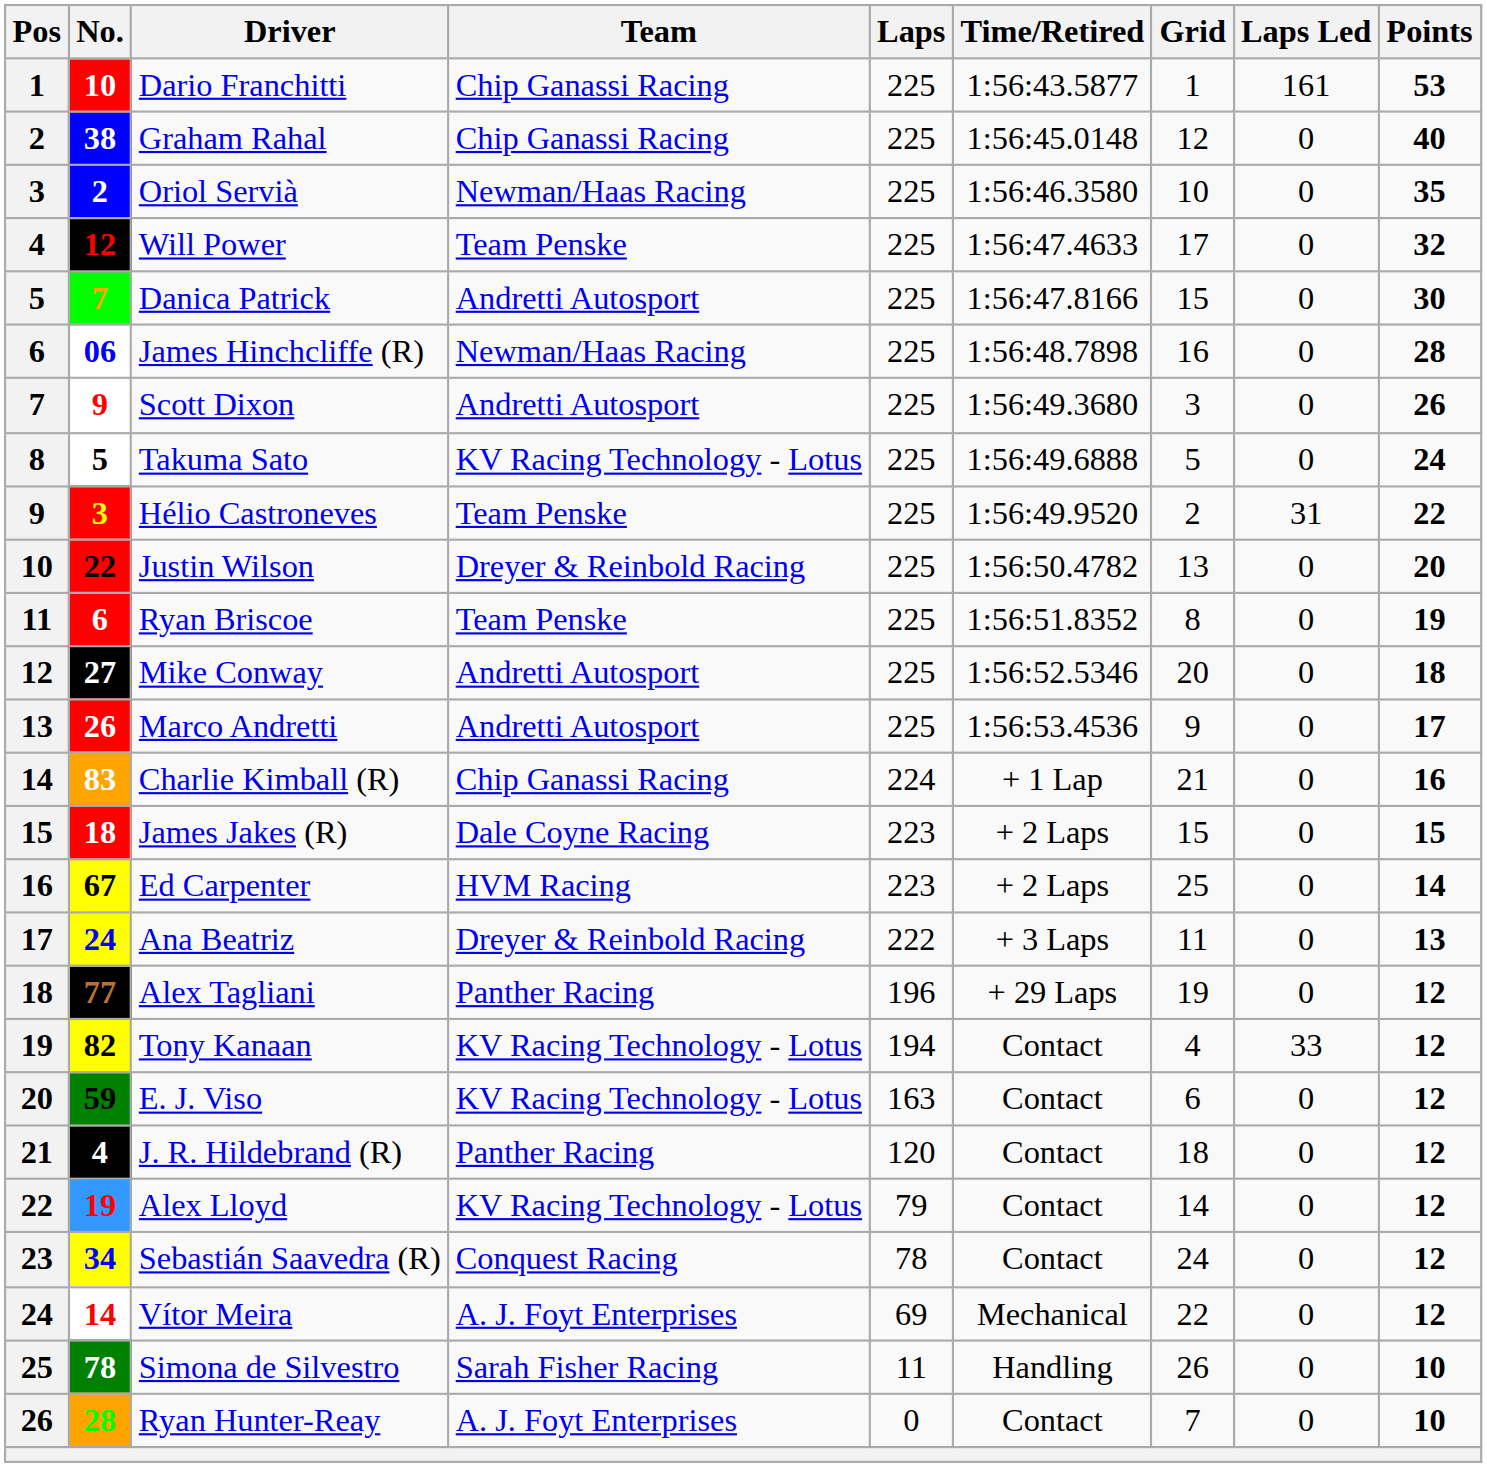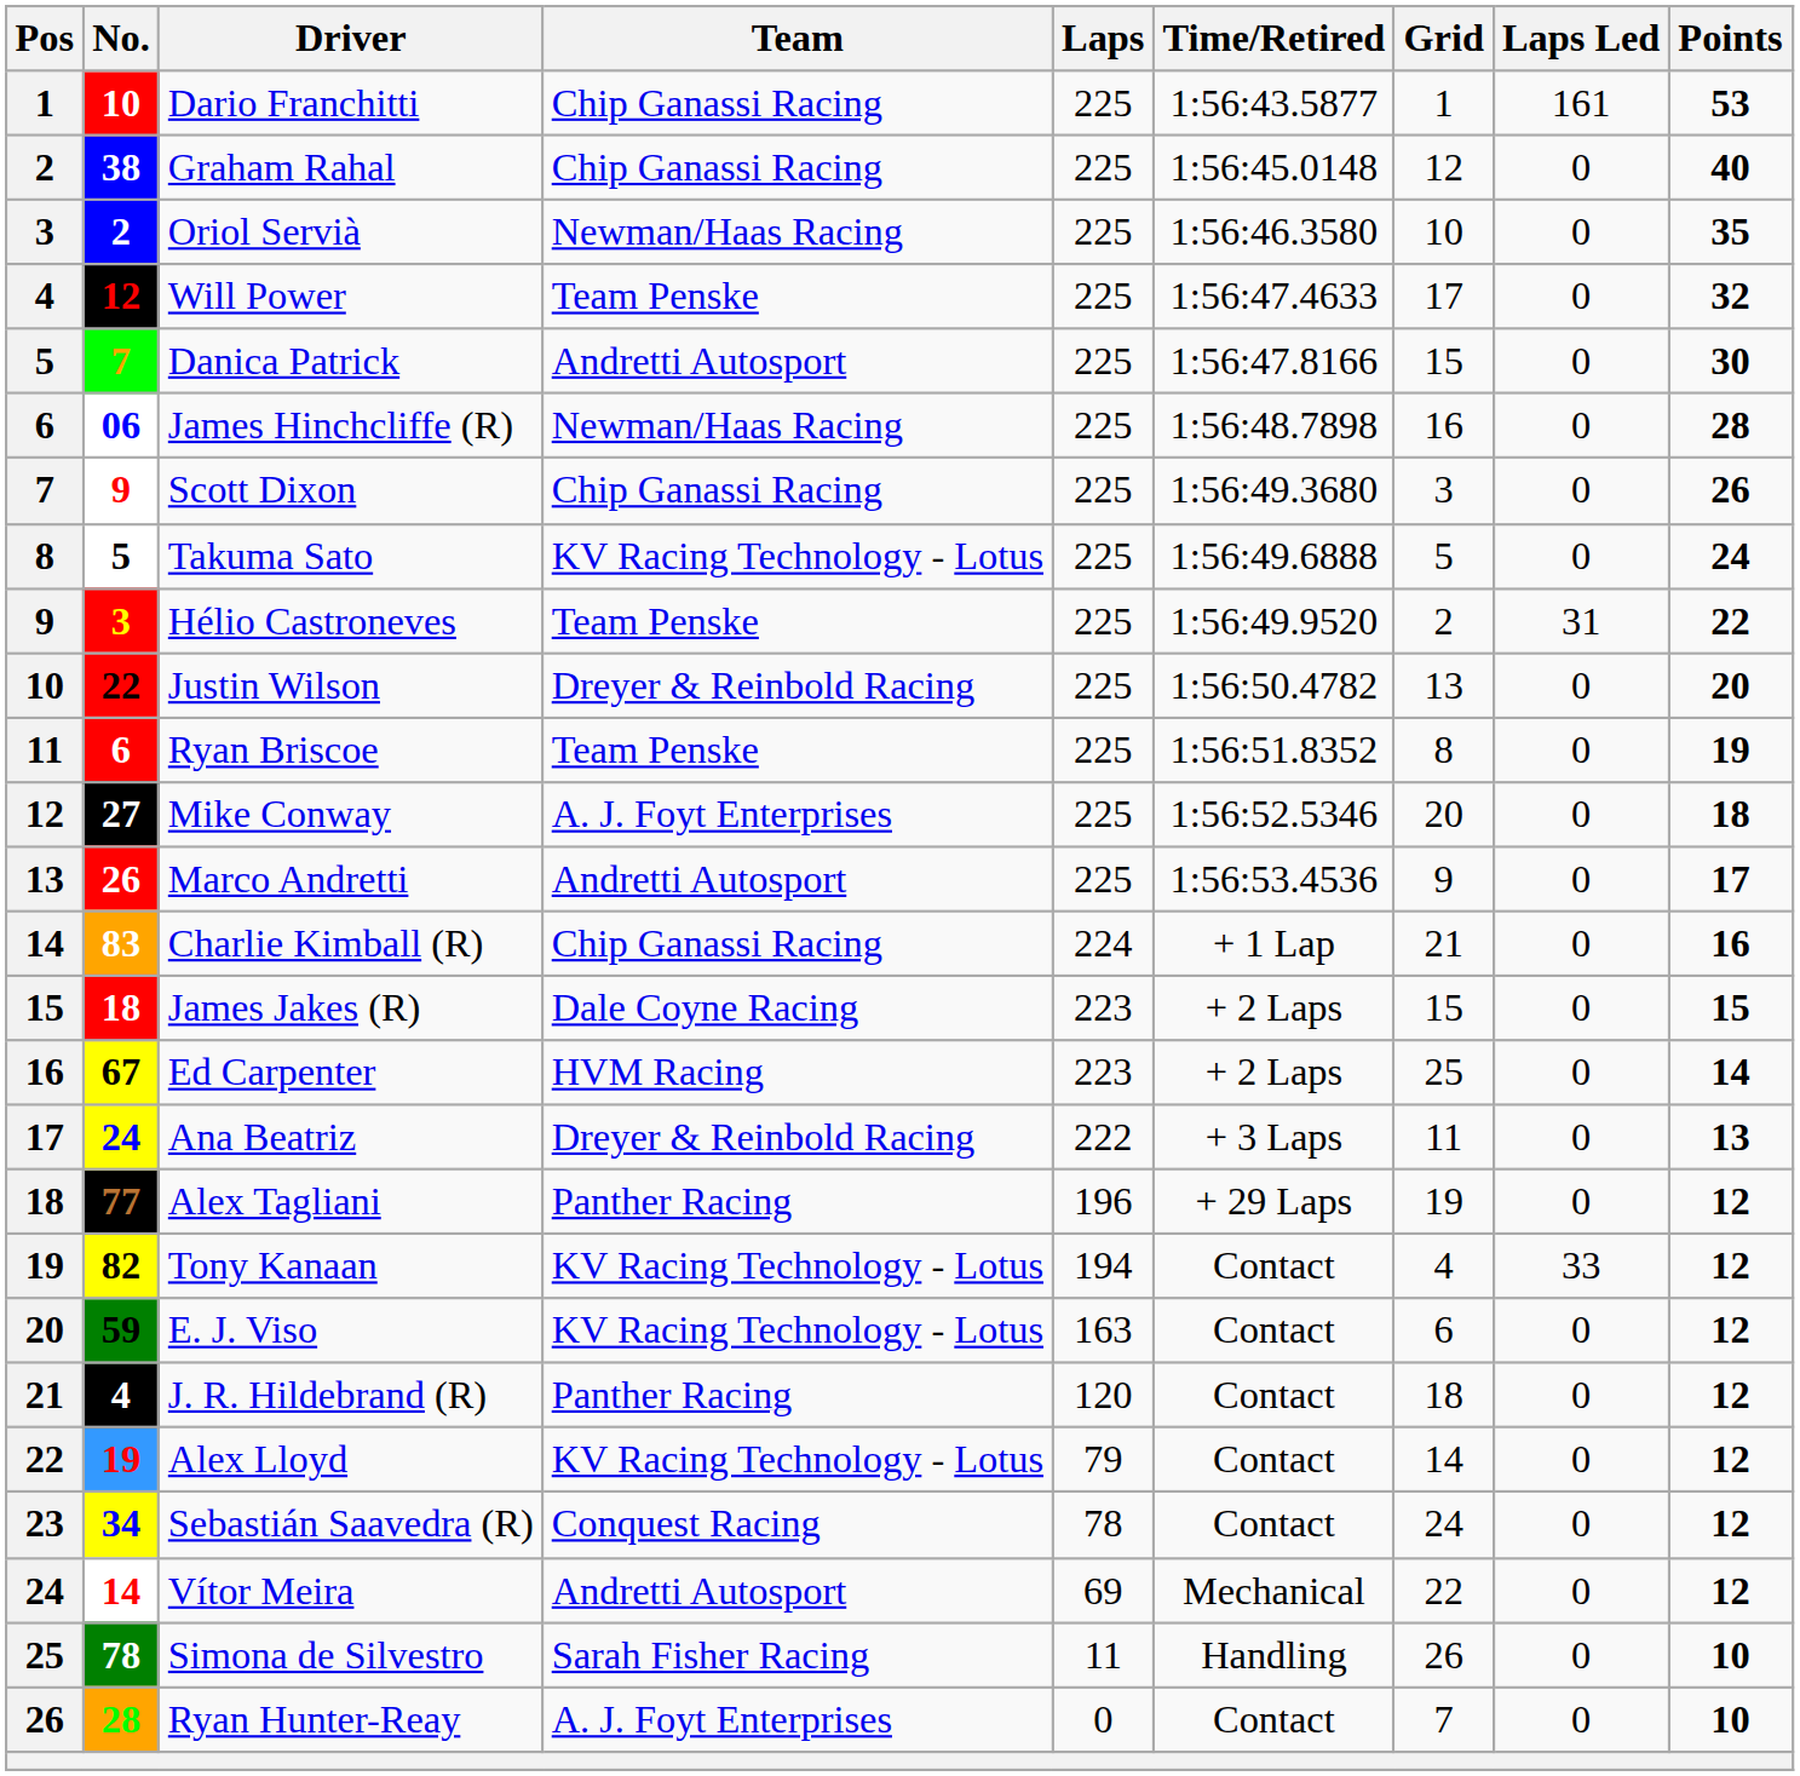Scott Dixon | Team: Andretti Autosport -> Chip Ganassi Racing
Mike Conway | Team: Andretti Autosport -> A. J. Foyt Enterprises
Vítor Meira | Team: A. J. Foyt Enterprises -> Andretti Autosport
